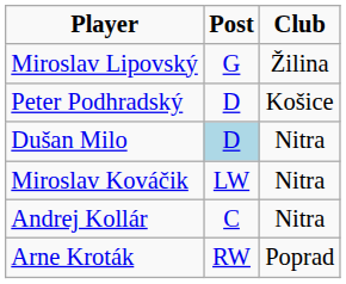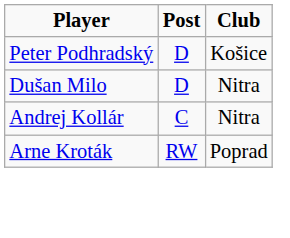- row: Miroslav Lipovský | G | Žilina
Dušan Milo | Post: lightblue background -> no background
- row: Miroslav Kováčik | LW | Nitra
